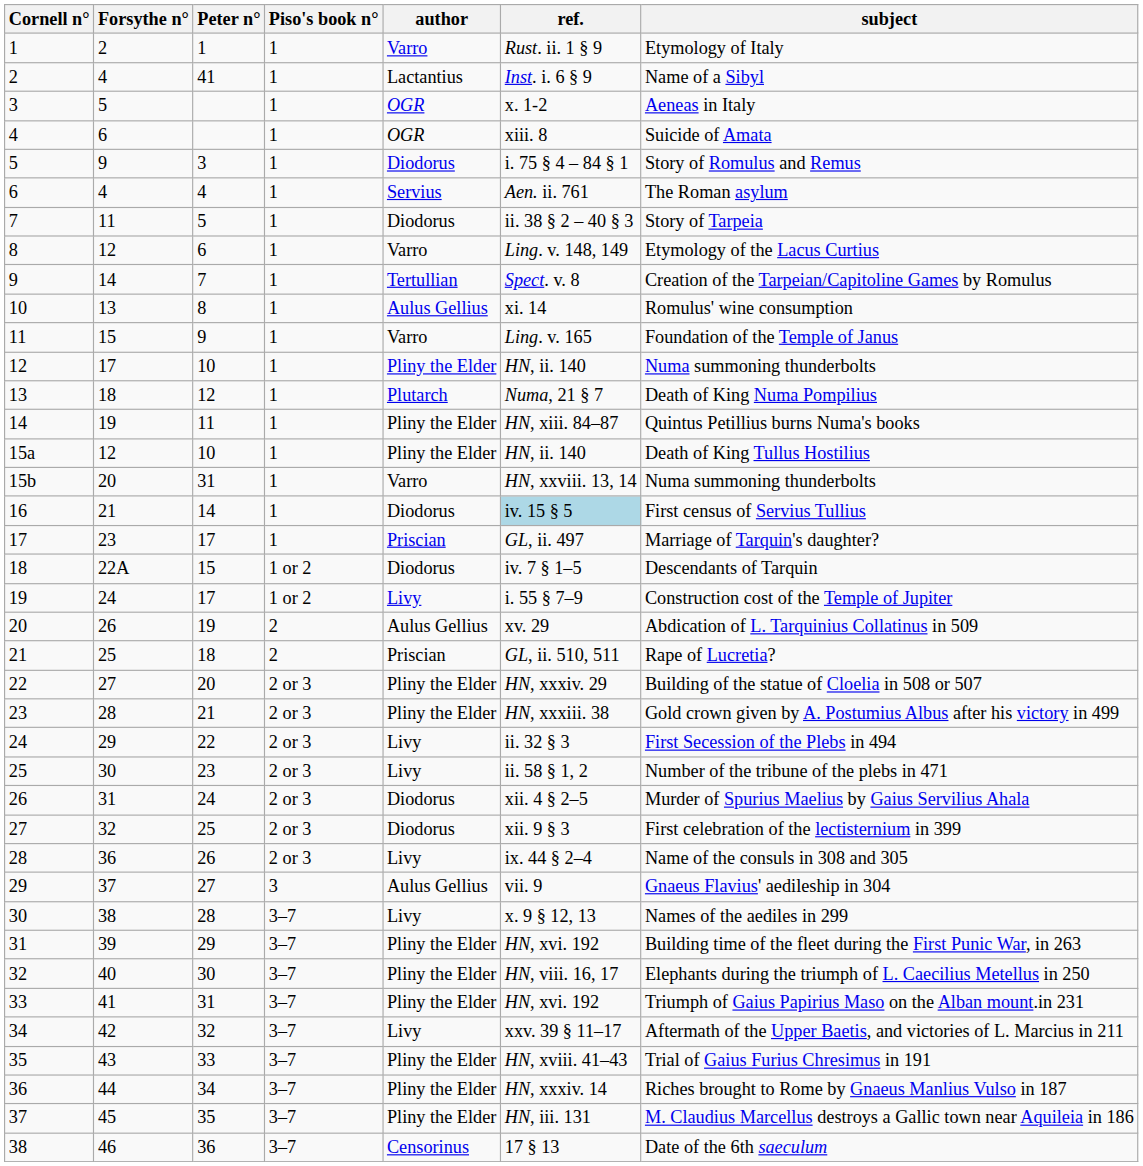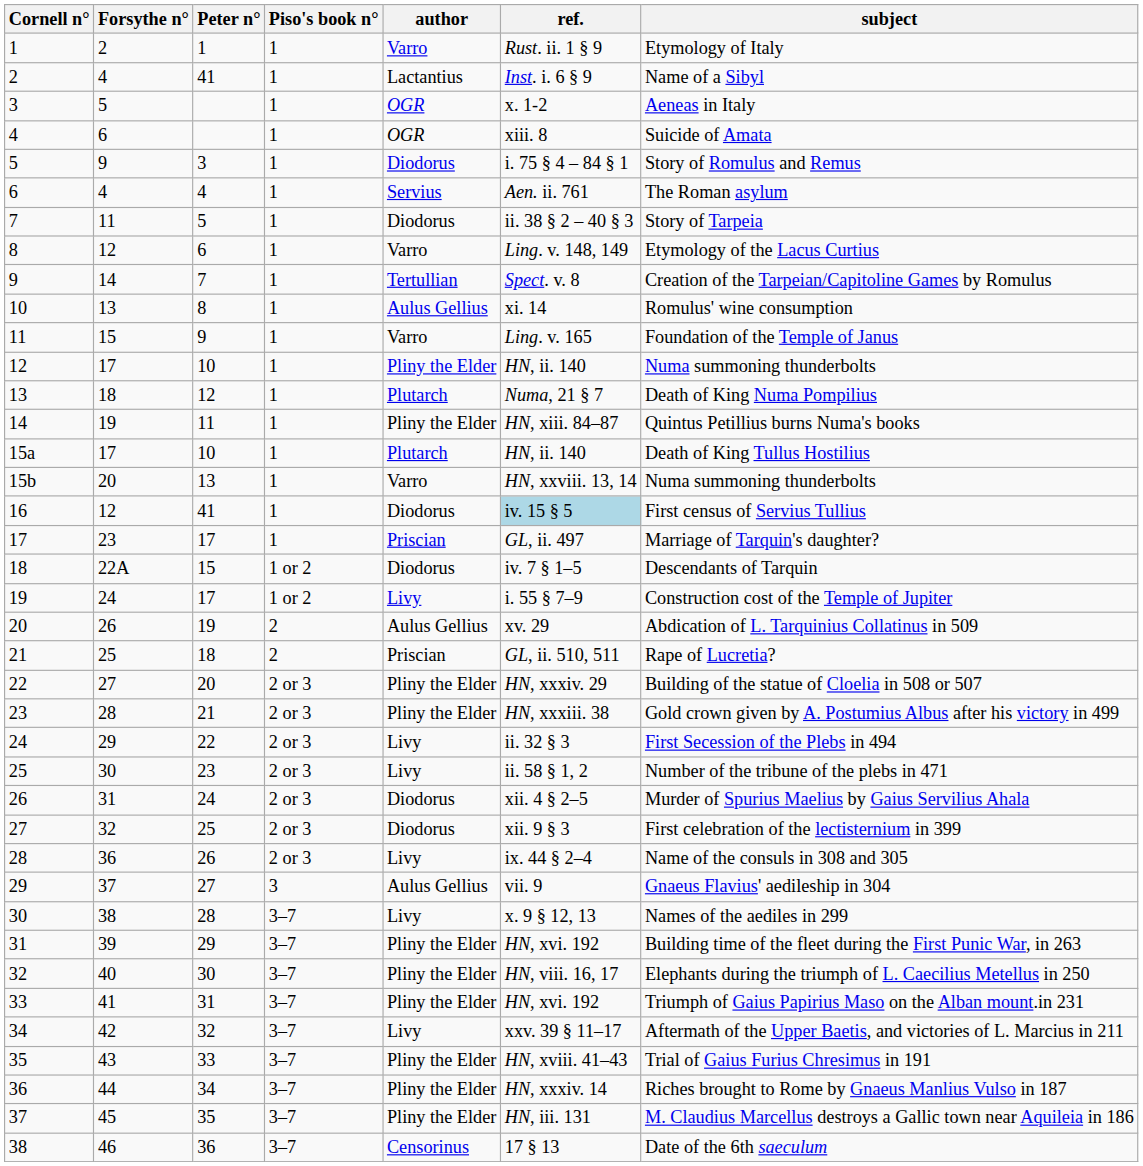15a | Forsythe n°: 12 -> 17
15a | author: Pliny the Elder -> Plutarch
15b | Peter n°: 31 -> 13
16 | Forsythe n°: 21 -> 12
16 | Peter n°: 14 -> 41
